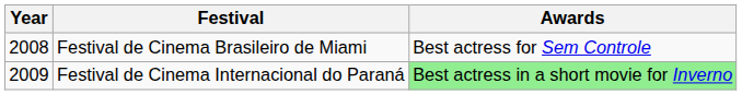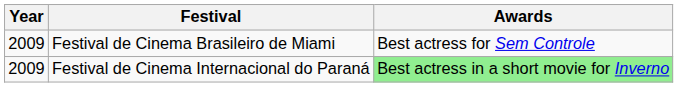Festival de Cinema Brasileiro de Miami | Year: 2008 -> 2009
